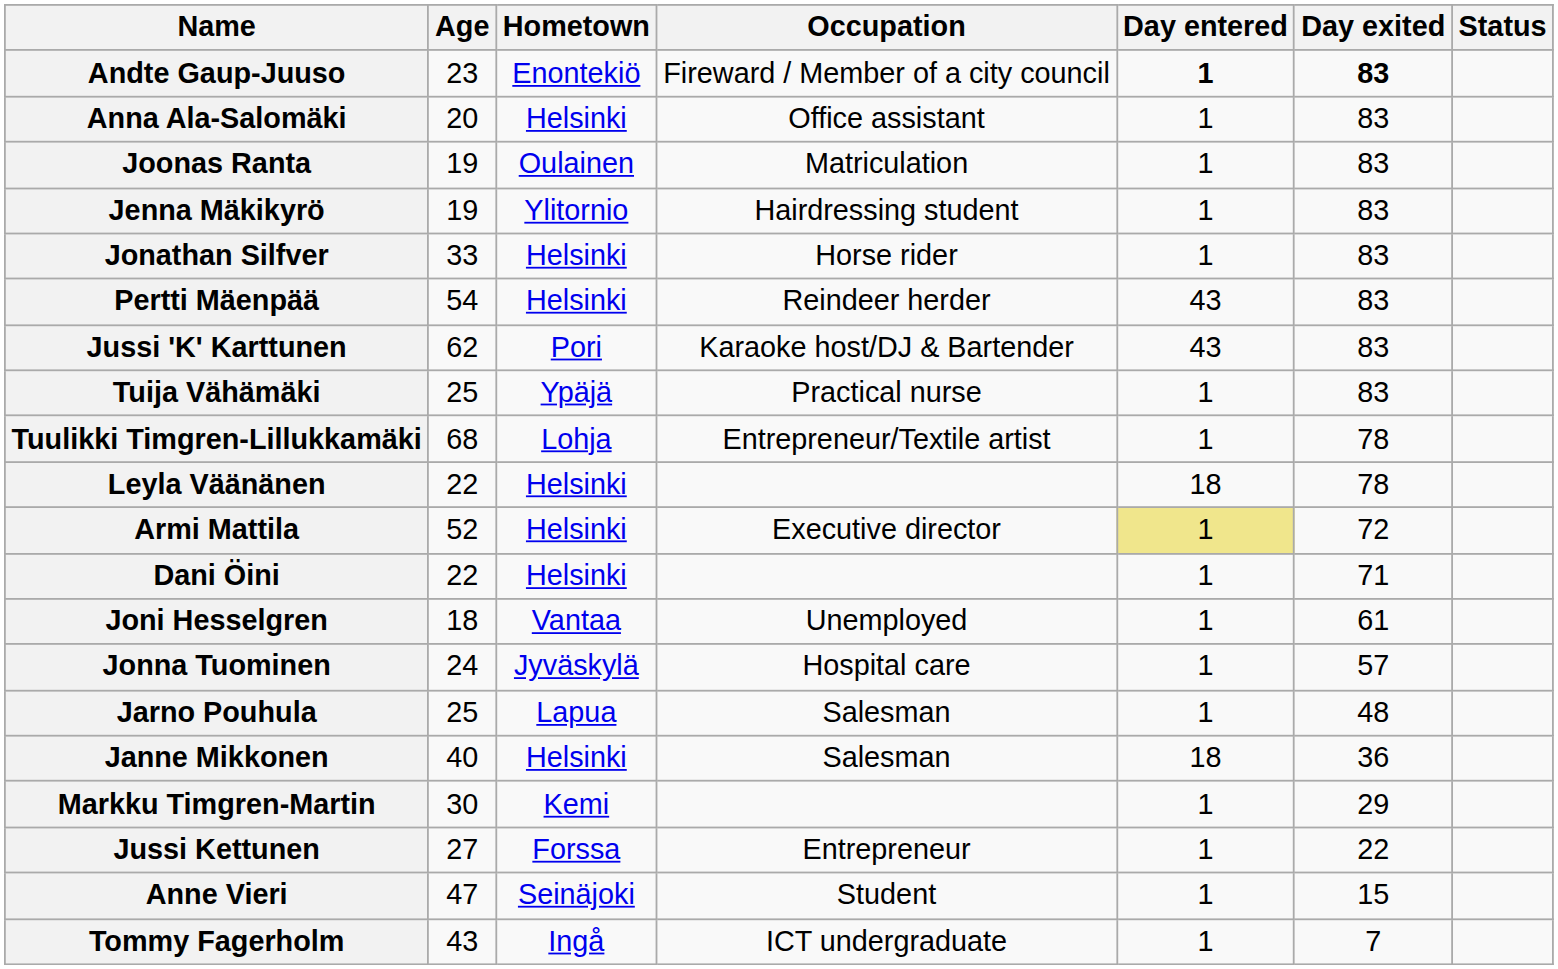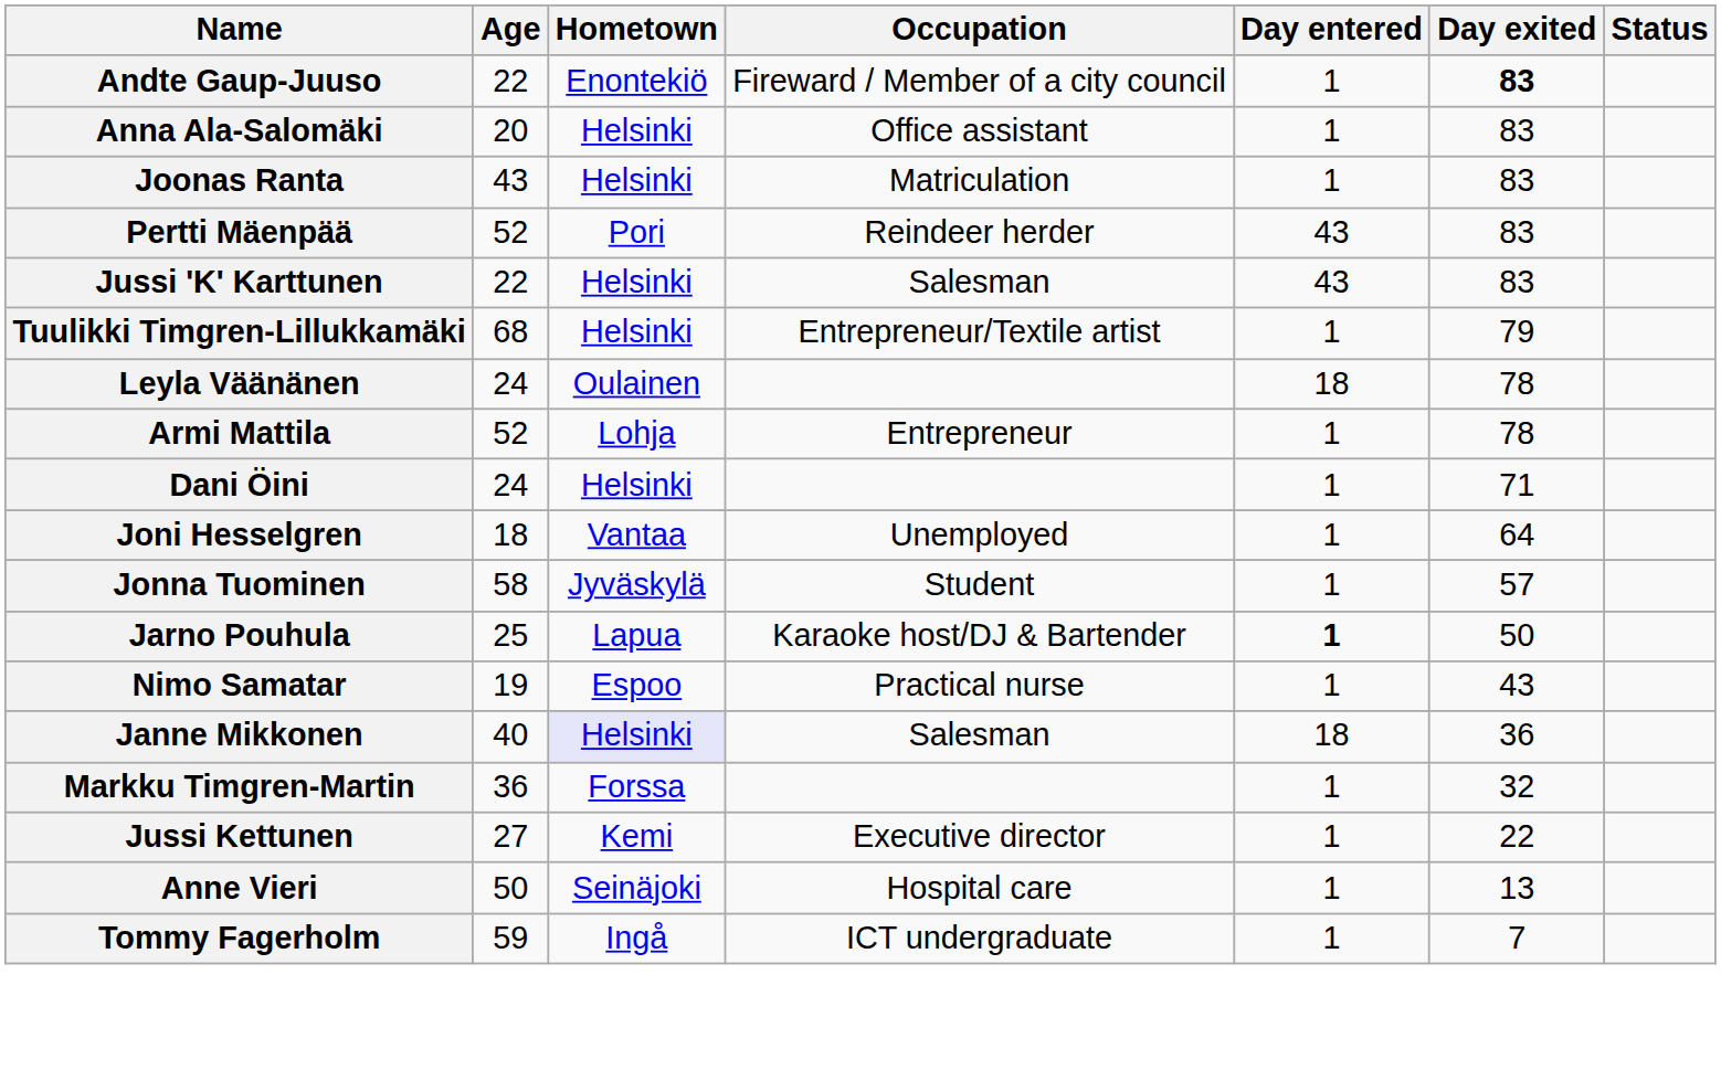Andte Gaup-Juuso | Age: 23 -> 22
Andte Gaup-Juuso | Day entered: bold -> normal
Joonas Ranta | Age: 19 -> 43
Joonas Ranta | Hometown: Oulainen -> Helsinki
- row: Jenna Mäkikyrö | 19 | Ylitornio | Hairdressing student | 1 | 83
- row: Jonathan Silfver | 33 | Helsinki | Horse rider | 1 | 83
Pertti Mäenpää | Age: 54 -> 52
Pertti Mäenpää | Hometown: Helsinki -> Pori
Jussi 'K' Karttunen | Age: 62 -> 22
Jussi 'K' Karttunen | Hometown: Pori -> Helsinki
Jussi 'K' Karttunen | Occupation: Karaoke host/DJ & Bartender -> Salesman
- row: Tuija Vähämäki | 25 | Ypäjä | Practical nurse | 1 | 83
Tuulikki Timgren-Lillukkamäki | Hometown: Lohja -> Helsinki
Tuulikki Timgren-Lillukkamäki | Day exited: 78 -> 79
Leyla Väänänen | Age: 22 -> 24
Leyla Väänänen | Hometown: Helsinki -> Oulainen
Armi Mattila | Hometown: Helsinki -> Lohja
Armi Mattila | Occupation: Executive director -> Entrepreneur
Armi Mattila | Day entered: khaki background -> no background
Armi Mattila | Day exited: 72 -> 78
Dani Öini | Age: 22 -> 24
Joni Hesselgren | Day exited: 61 -> 64
Jonna Tuominen | Age: 24 -> 58
Jonna Tuominen | Occupation: Hospital care -> Student
Jarno Pouhula | Occupation: Salesman -> Karaoke host/DJ & Bartender
Jarno Pouhula | Day entered: normal -> bold
Jarno Pouhula | Day exited: 48 -> 50
+ row: Nimo Samatar | 19 | Espoo | Practical nurse | 1 | 43
Janne Mikkonen | Hometown: no background -> lavender background
Markku Timgren-Martin | Age: 30 -> 36
Markku Timgren-Martin | Hometown: Kemi -> Forssa
Markku Timgren-Martin | Day exited: 29 -> 32
Jussi Kettunen | Hometown: Forssa -> Kemi
Jussi Kettunen | Occupation: Entrepreneur -> Executive director
Anne Vieri | Age: 47 -> 50
Anne Vieri | Occupation: Student -> Hospital care
Anne Vieri | Day exited: 15 -> 13
Tommy Fagerholm | Age: 43 -> 59
